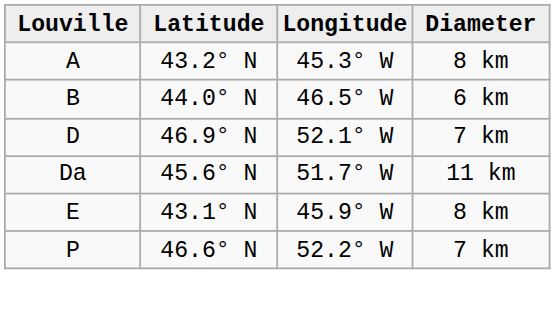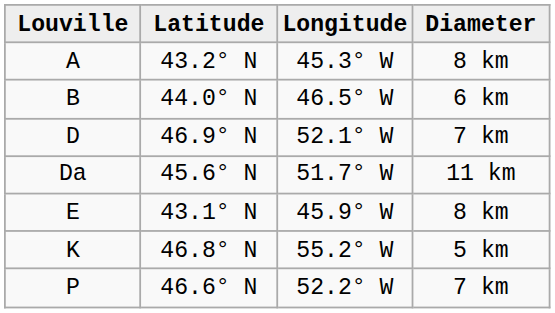+ row: K | 46.8° N | 55.2° W | 5 km
